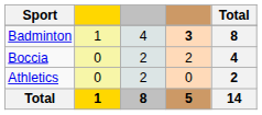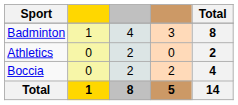Badminton | column 4: bold -> normal
rows swapped: Boccia <-> Athletics
